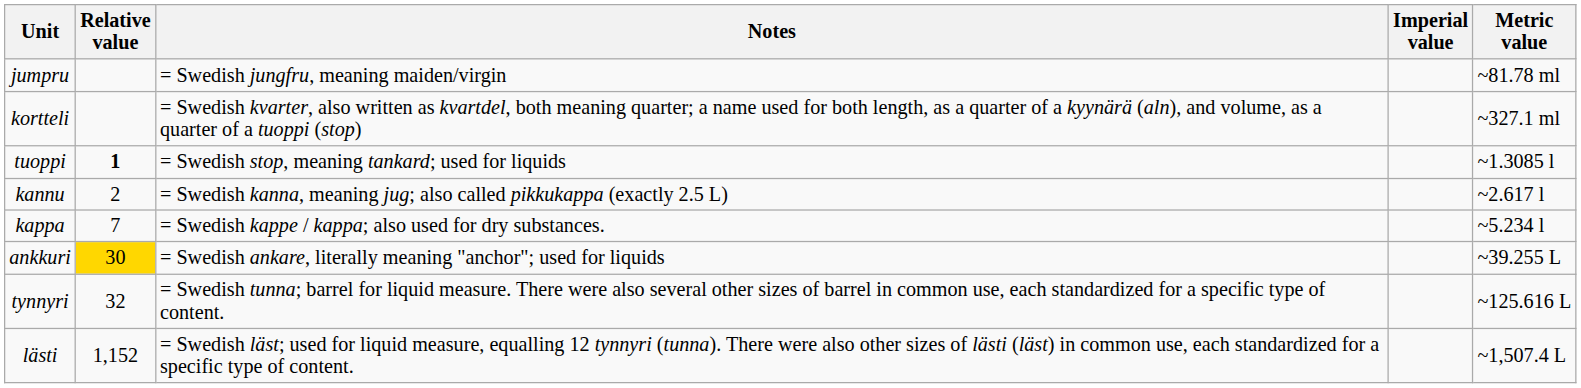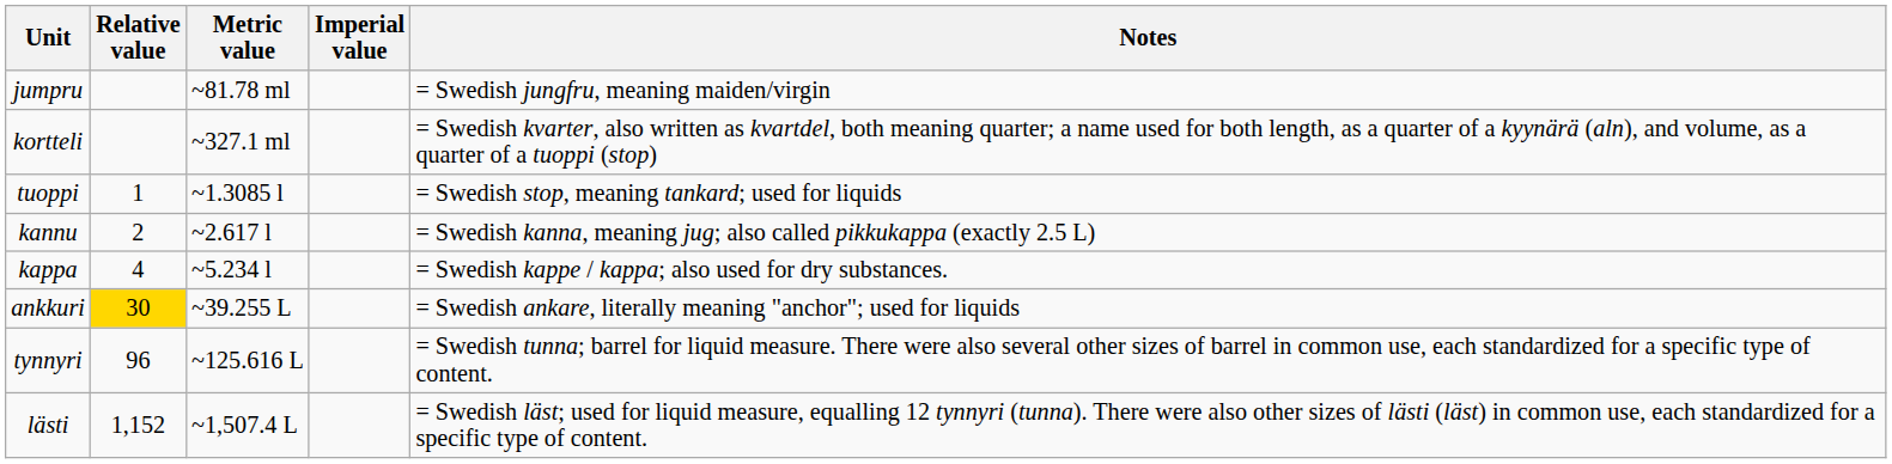columns swapped: Metric value <-> Notes
tuoppi | Relative value: bold -> normal
kappa | Relative value: 7 -> 4
tynnyri | Relative value: 32 -> 96
